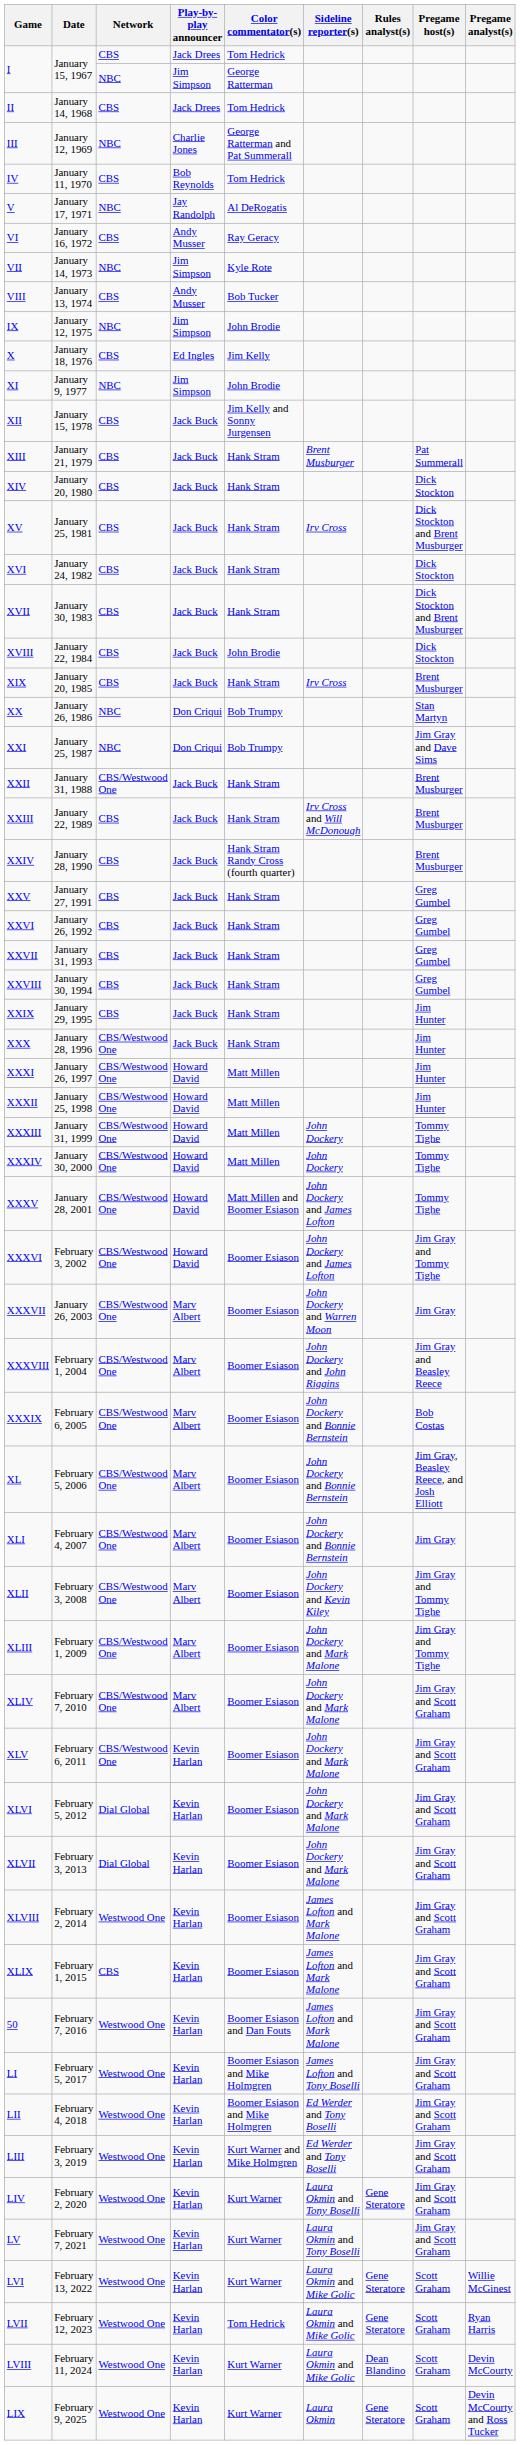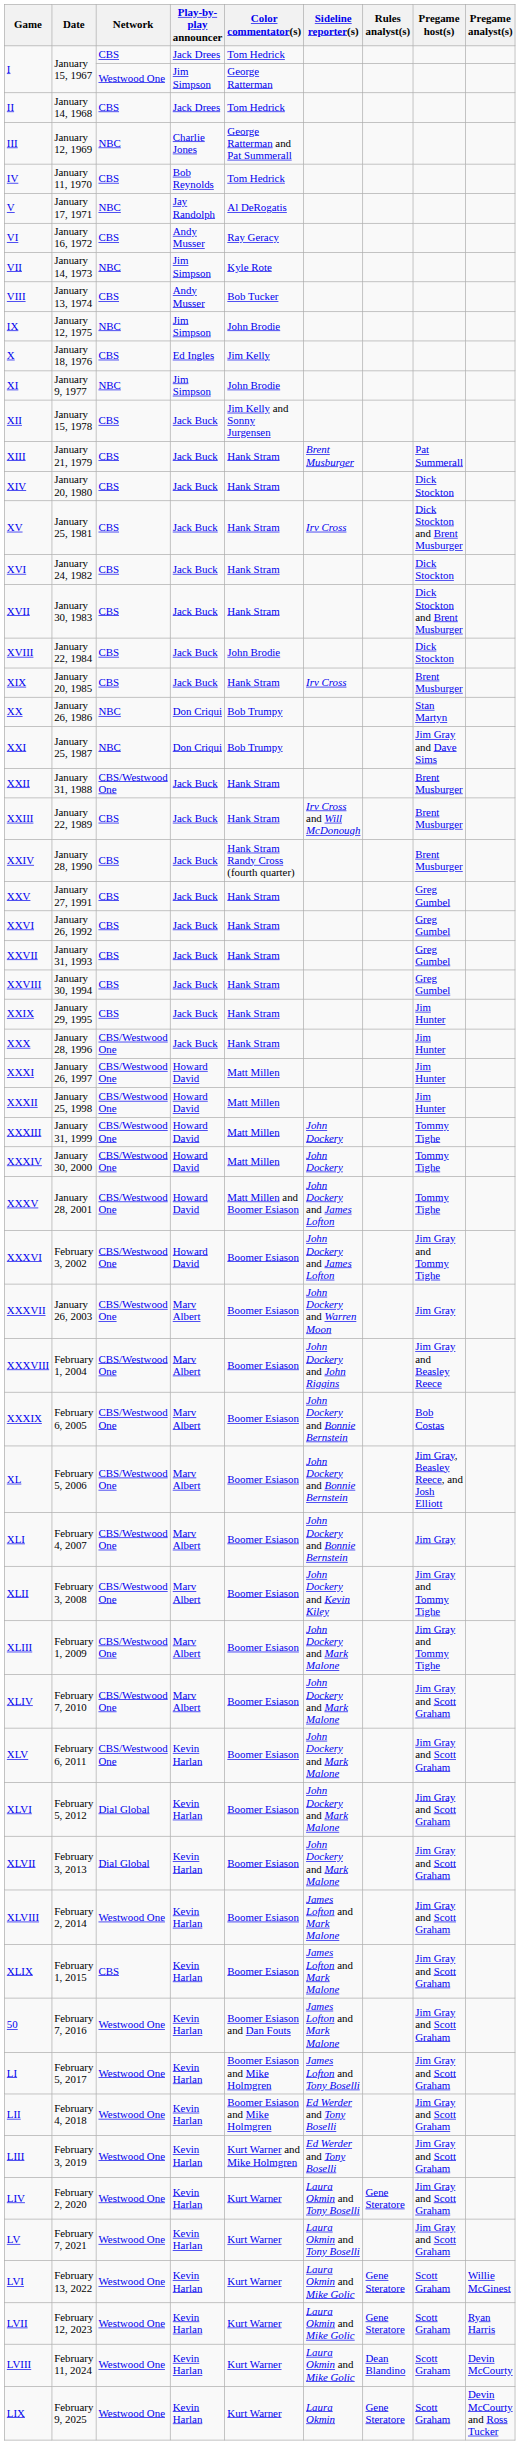I / Jim Simpson | Network: NBC -> Westwood One
LVII | Color commentator(s): Tom Hedrick -> Kurt Warner
